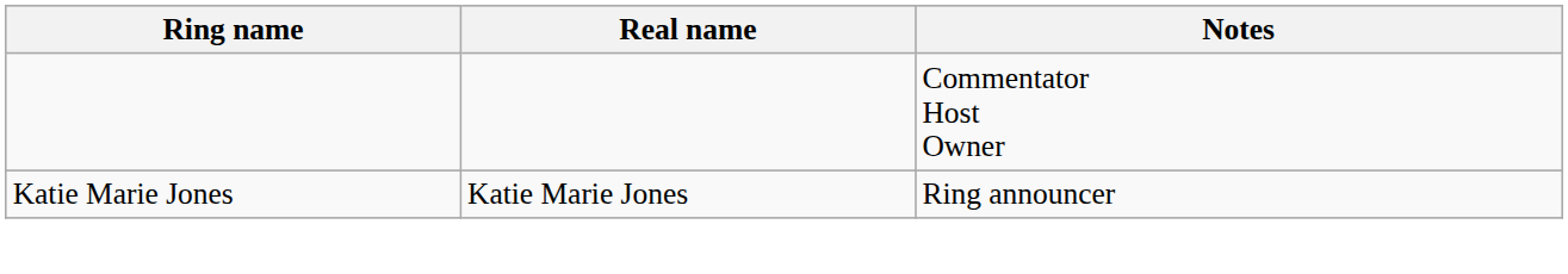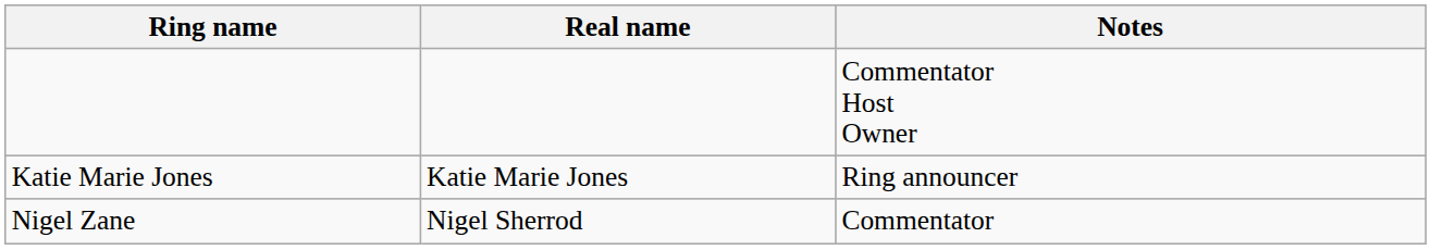+ row: Nigel Zane | Nigel Sherrod | Commentator
